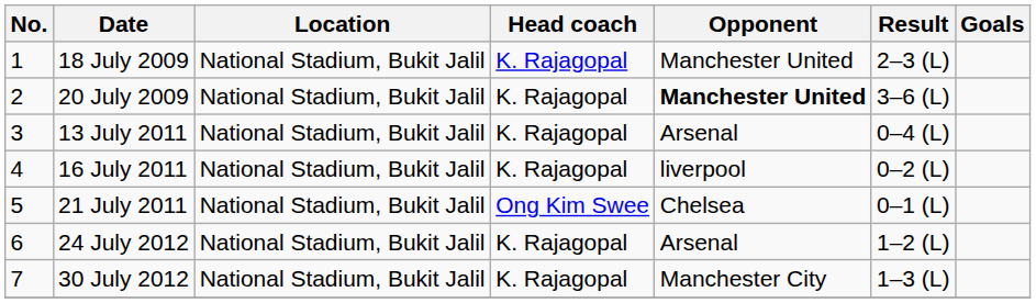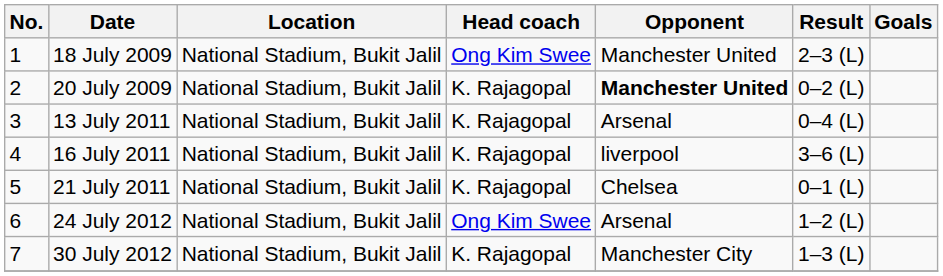18 July 2009 | Head coach: K. Rajagopal -> Ong Kim Swee
20 July 2009 | Result: 3–6 (L) -> 0–2 (L)
16 July 2011 | Result: 0–2 (L) -> 3–6 (L)
21 July 2011 | Head coach: Ong Kim Swee -> K. Rajagopal
24 July 2012 | Head coach: K. Rajagopal -> Ong Kim Swee
